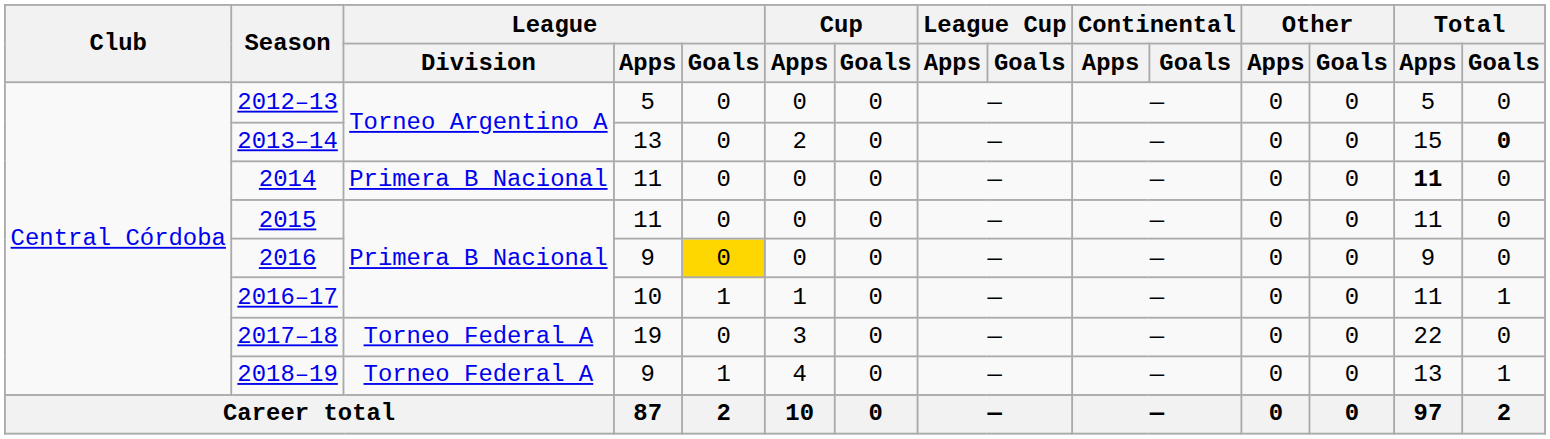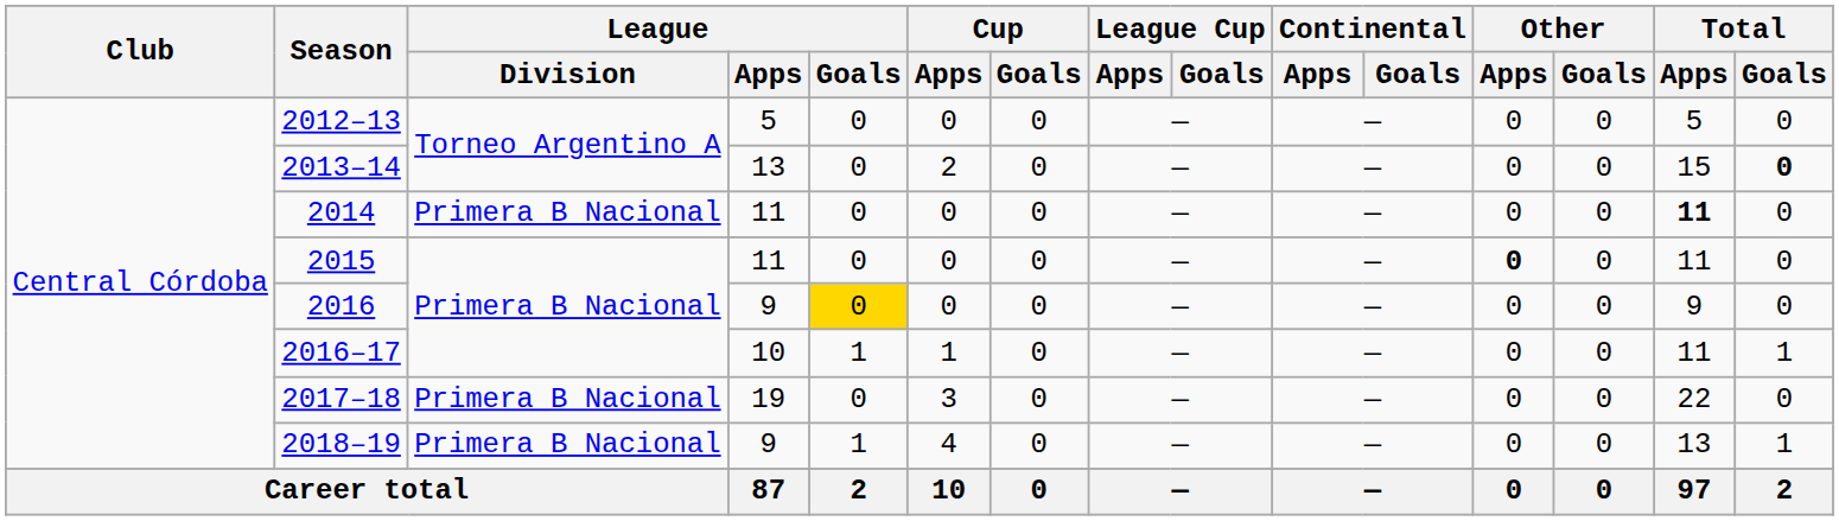2015 | Other / Apps: normal -> bold
2017–18 | League / Division: Torneo Federal A -> Primera B Nacional
2018–19 | League / Division: Torneo Federal A -> Primera B Nacional
